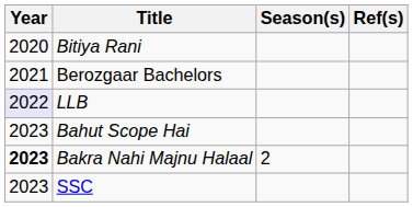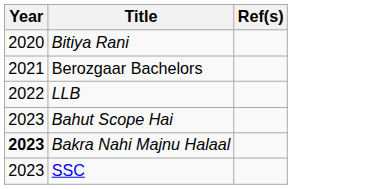- column: Season(s) | 2
LLB | Year: lavender background -> no background
